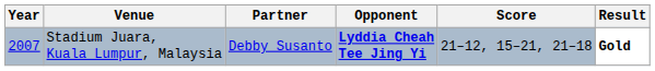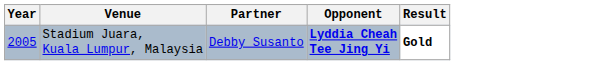- column: Score | 21–12, 15–21, 21–18
Stadium Juara, Kuala Lumpur, Malaysia | Year: 2007 -> 2005
